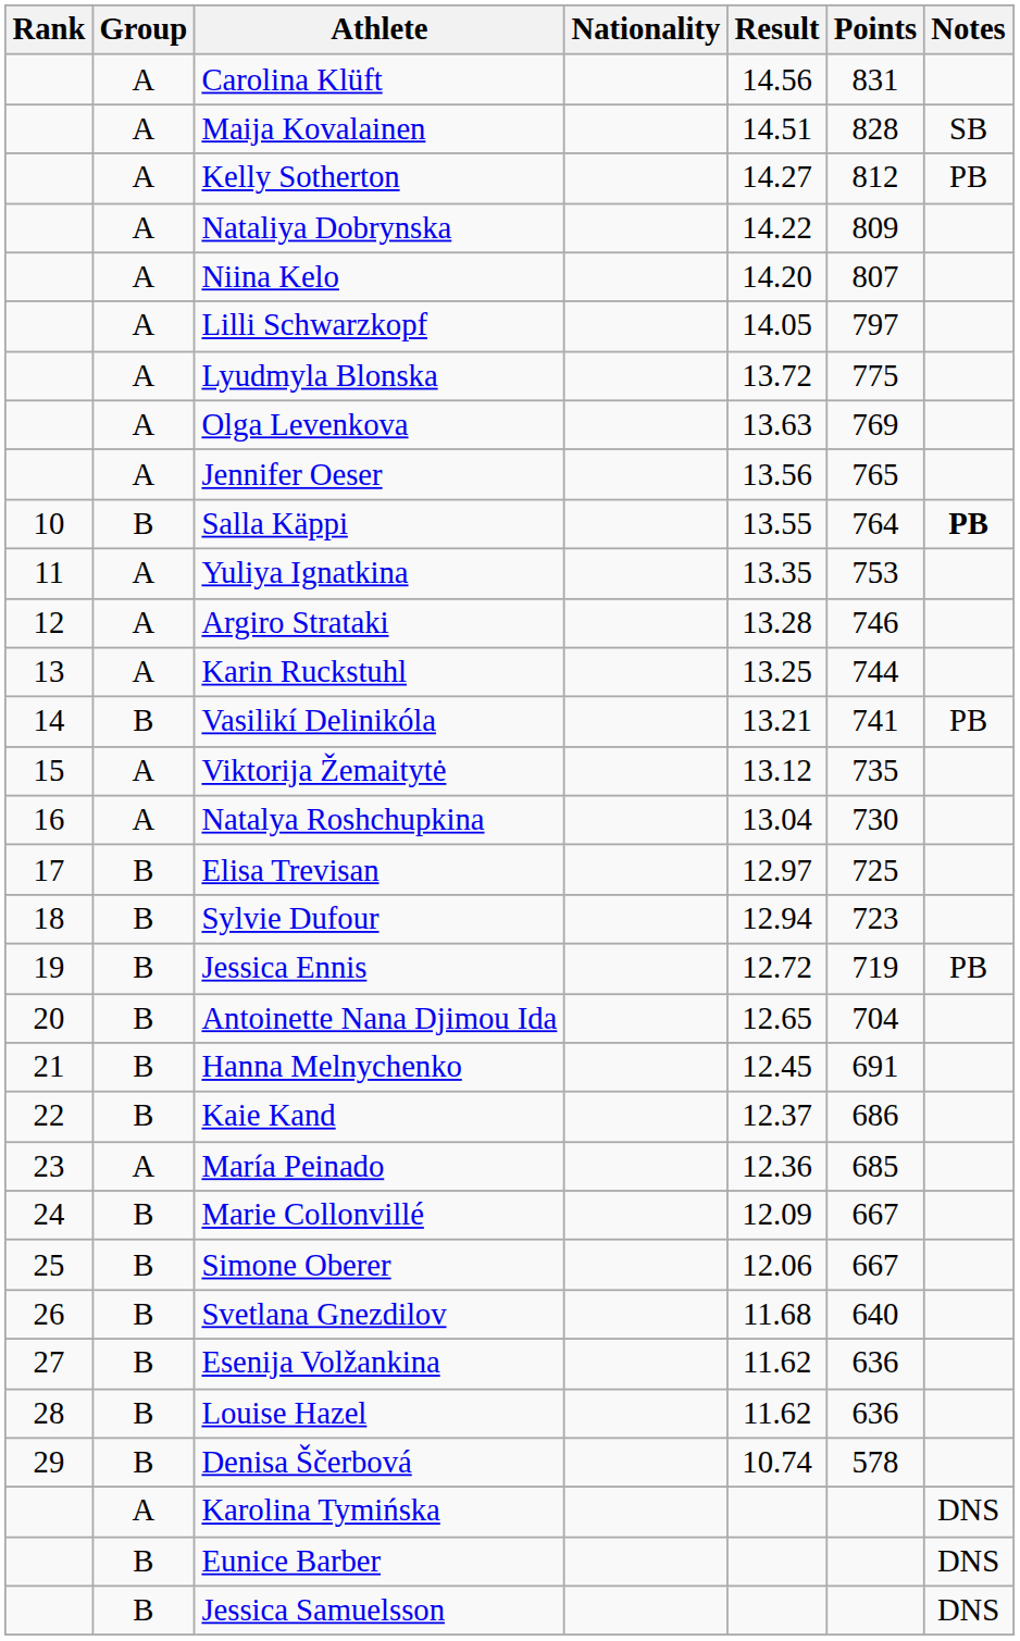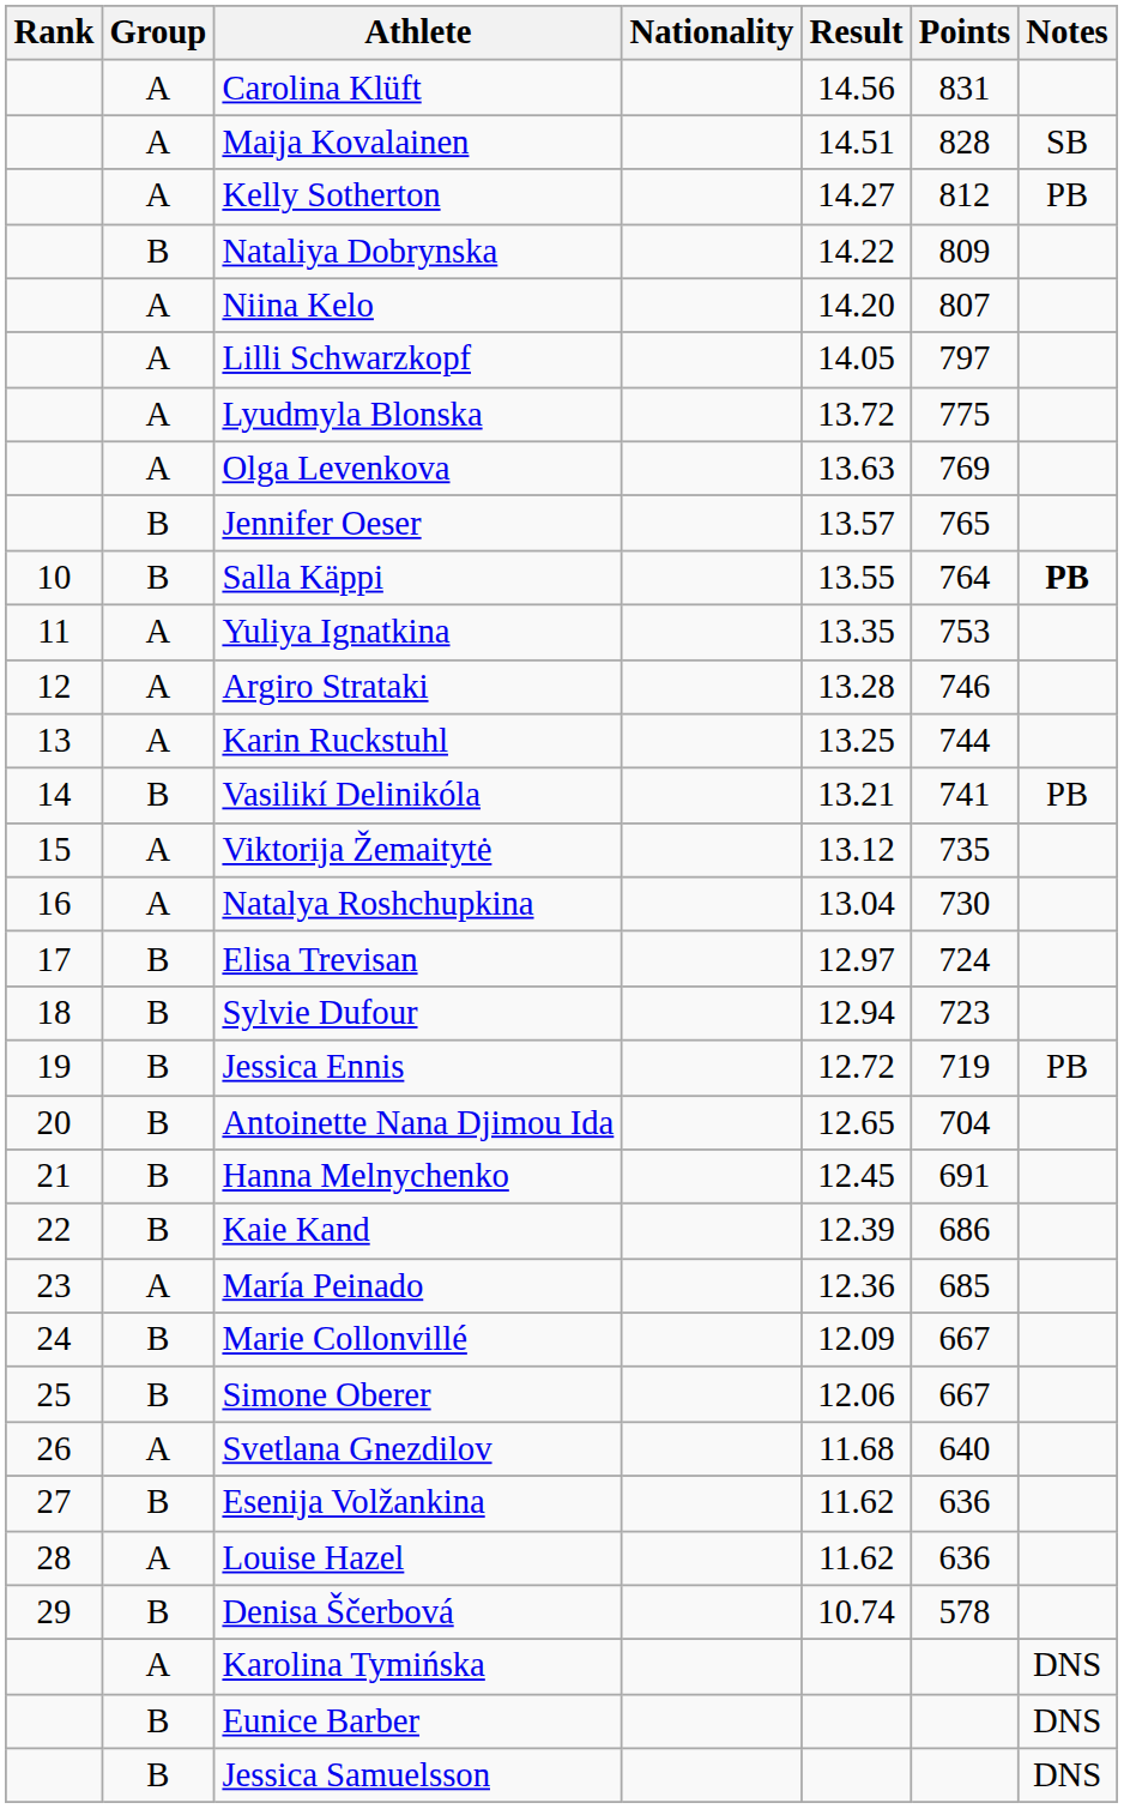Nataliya Dobrynska | Group: A -> B
Jennifer Oeser | Group: A -> B
Jennifer Oeser | Result: 13.56 -> 13.57
Elisa Trevisan | Points: 725 -> 724
Kaie Kand | Result: 12.37 -> 12.39
Svetlana Gnezdilov | Group: B -> A
Louise Hazel | Group: B -> A
